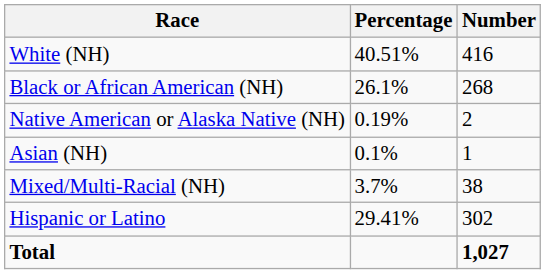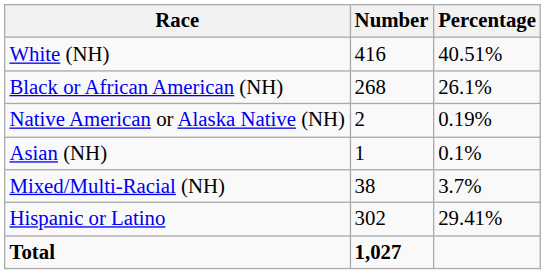columns swapped: Number <-> Percentage
